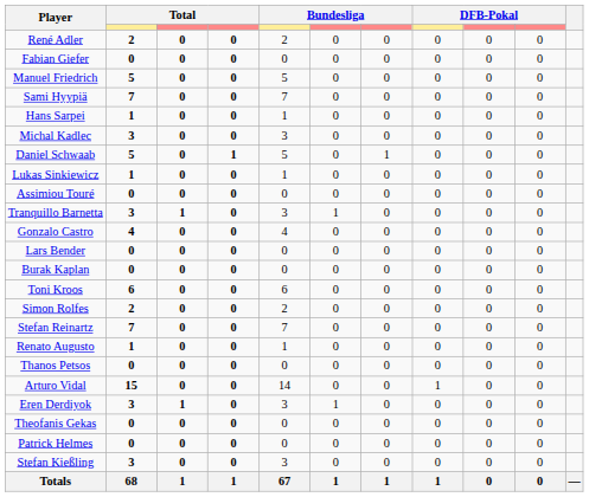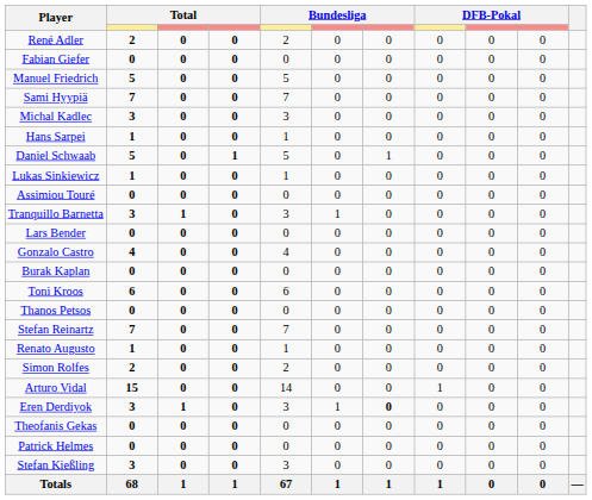rows swapped: Michal Kadlec <-> Hans Sarpei
rows swapped: Lars Bender <-> Gonzalo Castro
rows swapped: Thanos Petsos <-> Simon Rolfes
Eren Derdiyok | column 7: normal -> bold
